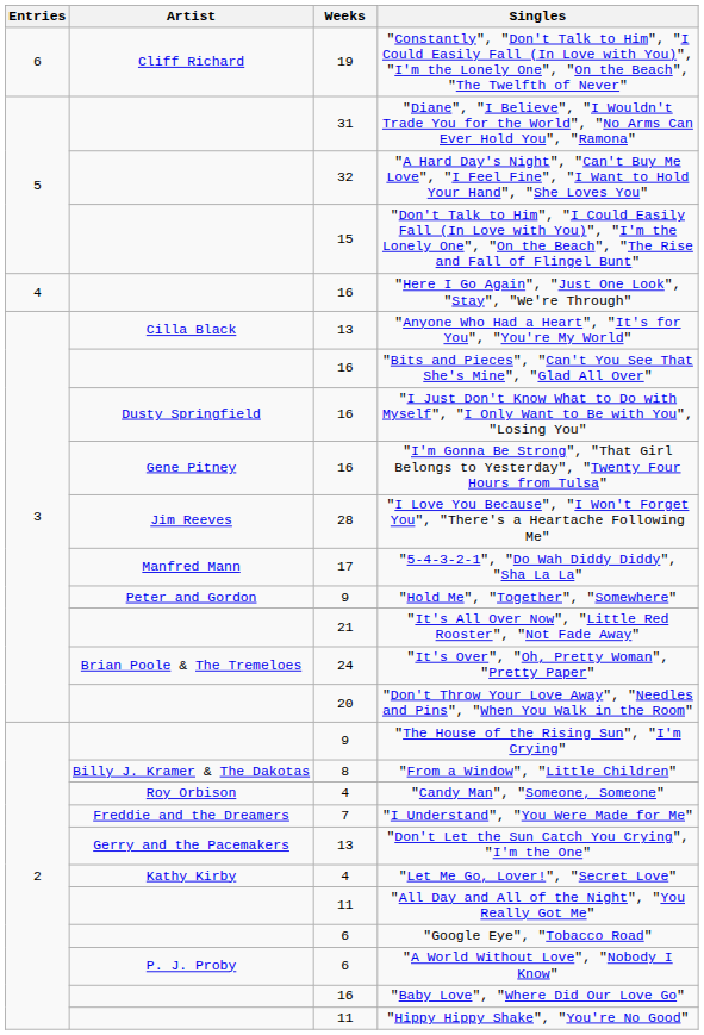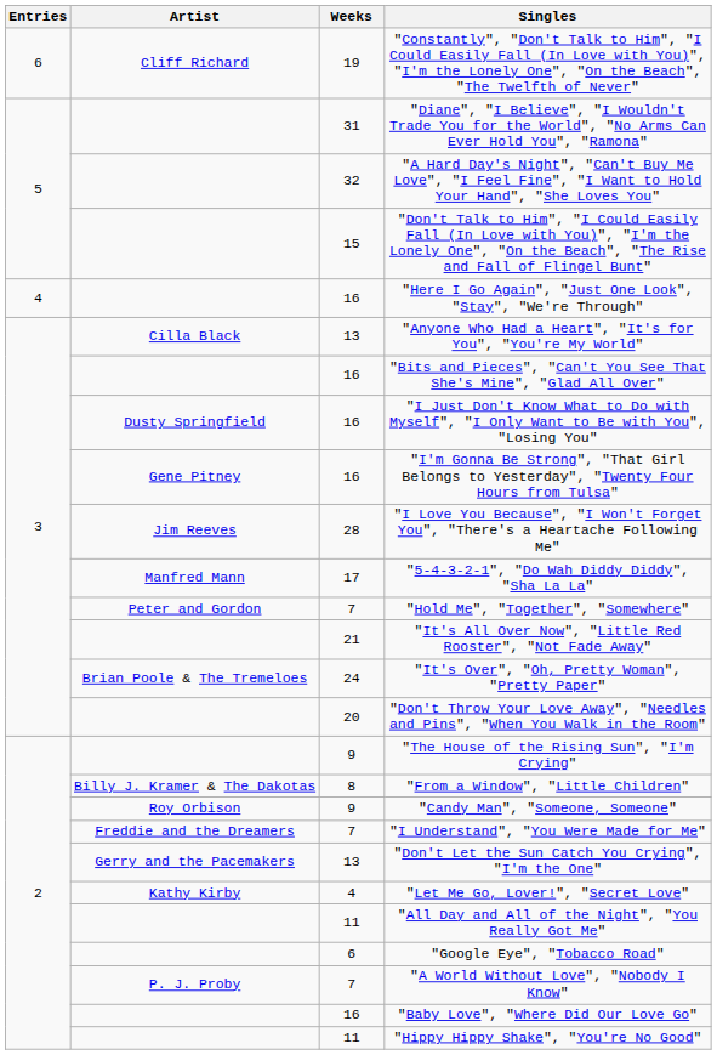"Hold Me", "Together", "Somewhere" | Weeks: 9 -> 7
"Candy Man", "Someone, Someone" | Weeks: 4 -> 9
"A World Without Love", "Nobody I Know" | Weeks: 6 -> 7
